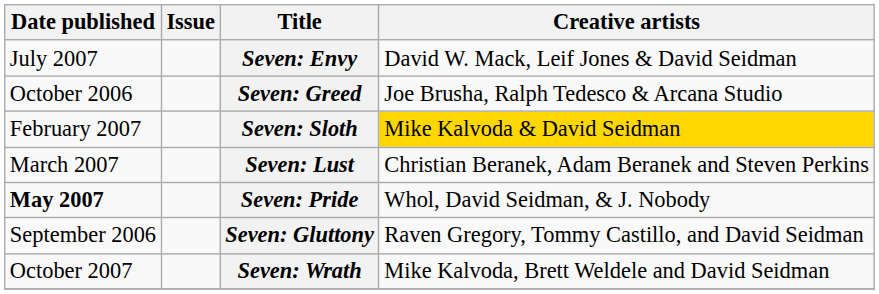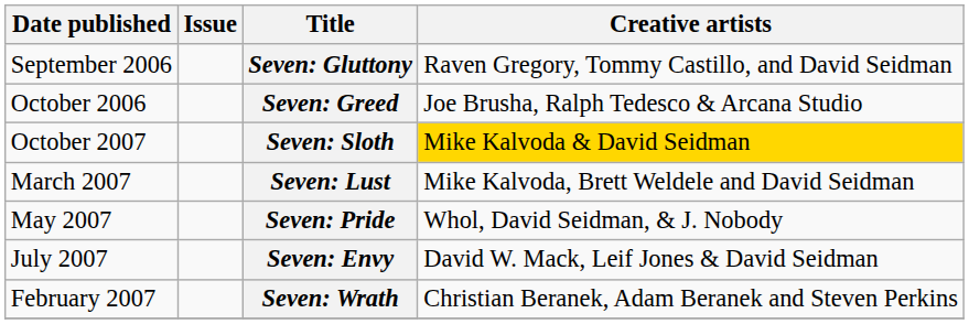rows swapped: Seven: Gluttony <-> Seven: Envy
Seven: Sloth | Date published: February 2007 -> October 2007
Seven: Lust | Creative artists: Christian Beranek, Adam Beranek and Steven Perkins -> Mike Kalvoda, Brett Weldele and David Seidman
Seven: Pride | Date published: bold -> normal
Seven: Wrath | Date published: October 2007 -> February 2007
Seven: Wrath | Creative artists: Mike Kalvoda, Brett Weldele and David Seidman -> Christian Beranek, Adam Beranek and Steven Perkins
